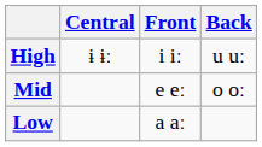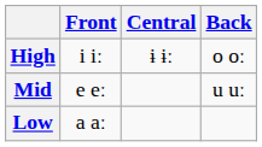columns swapped: Front <-> Central
High | Back: u uː -> o oː
Mid | Back: o oː -> u uː
